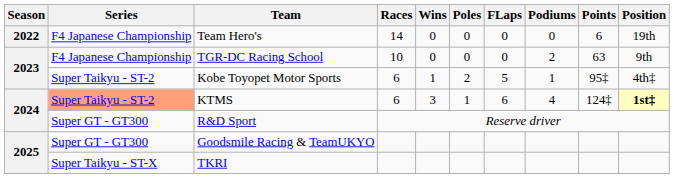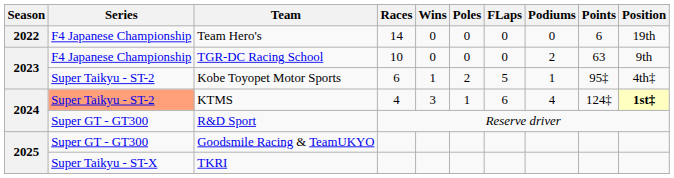KTMS | Races: 6 -> 4
